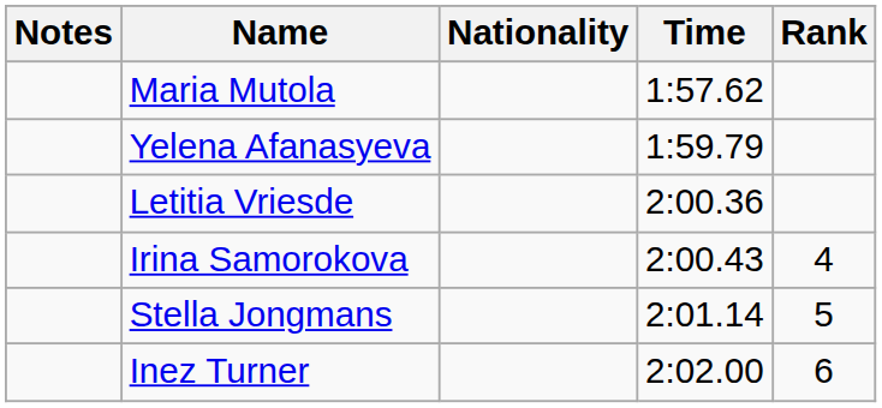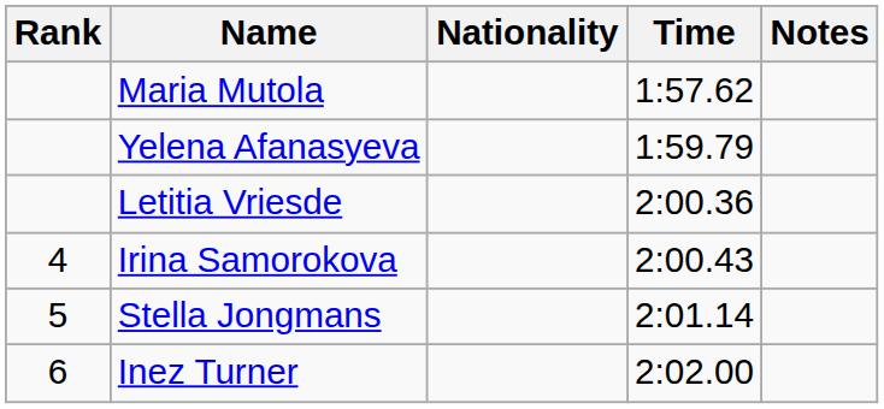columns swapped: Rank <-> Notes
